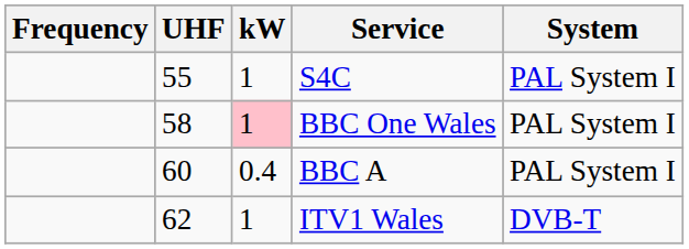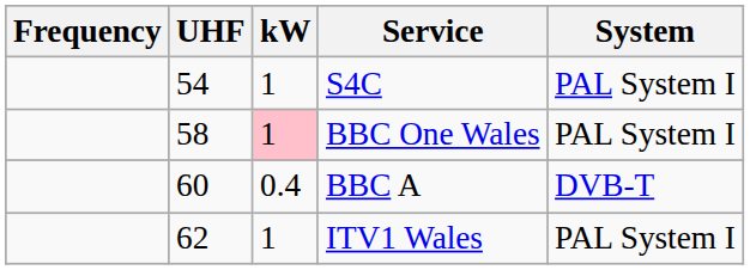S4C | UHF: 55 -> 54
BBC A | System: PAL System I -> DVB-T
ITV1 Wales | System: DVB-T -> PAL System I
